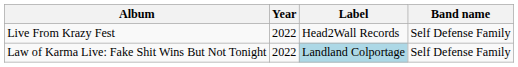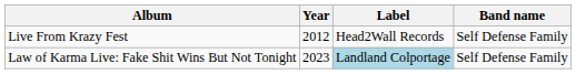Live From Krazy Fest | Year: 2022 -> 2012
Law of Karma Live: Fake Shit Wins But Not Tonight | Year: 2022 -> 2023
